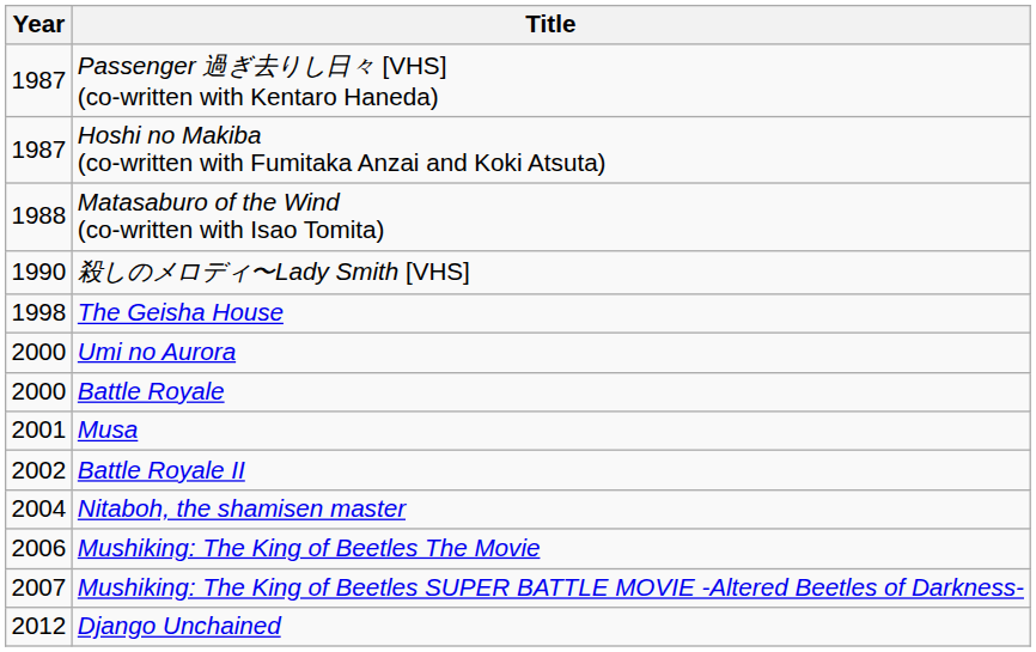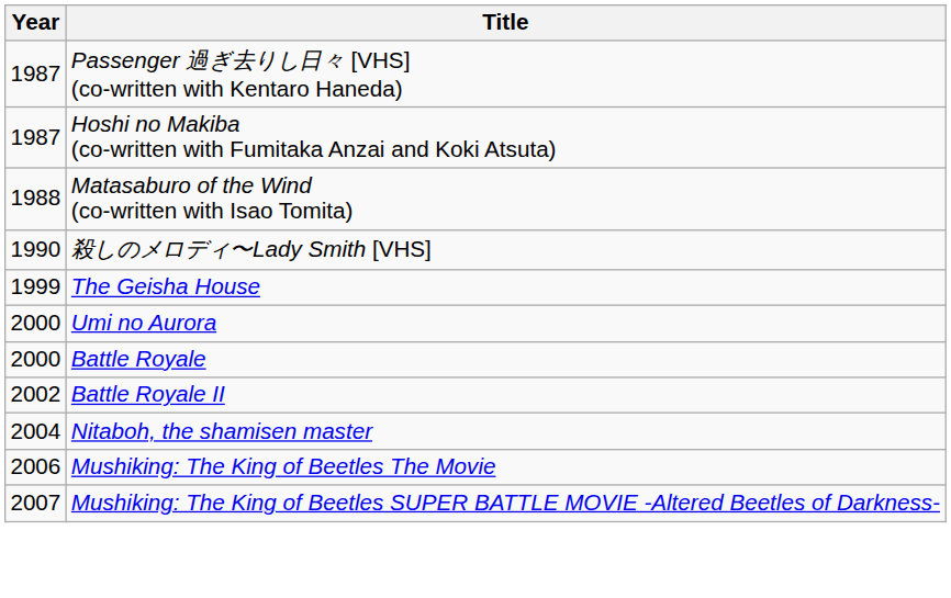The Geisha House | Year: 1998 -> 1999
- row: 2001 | Musa
- row: 2012 | Django Unchained
